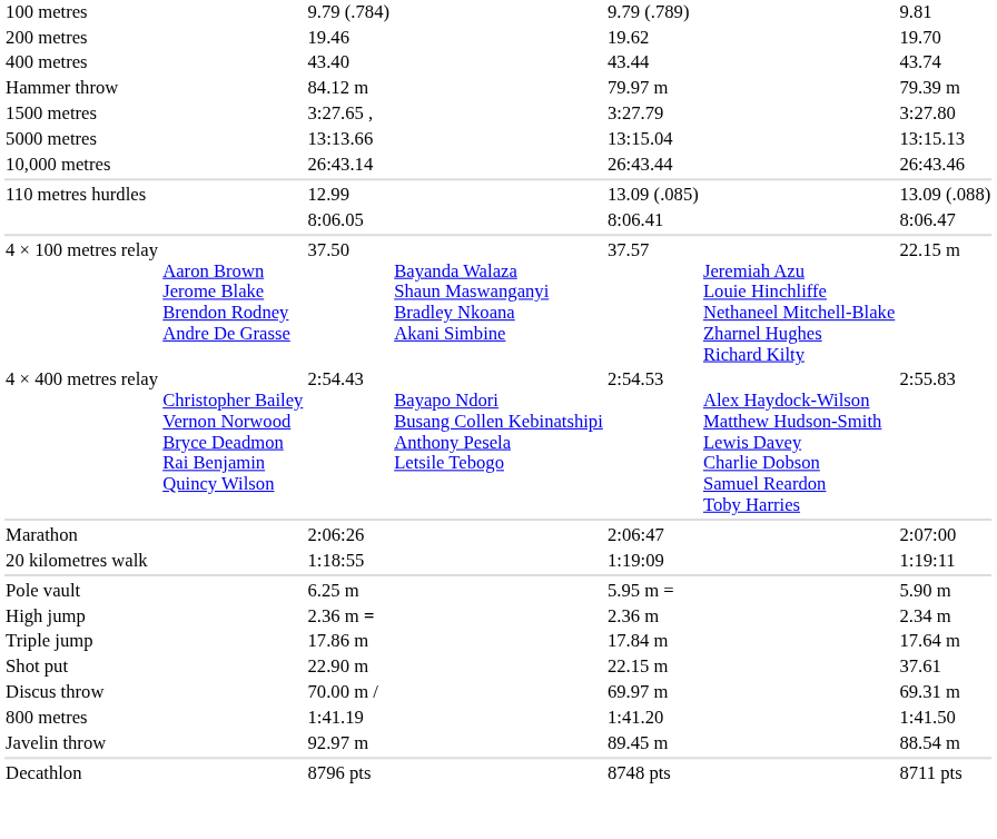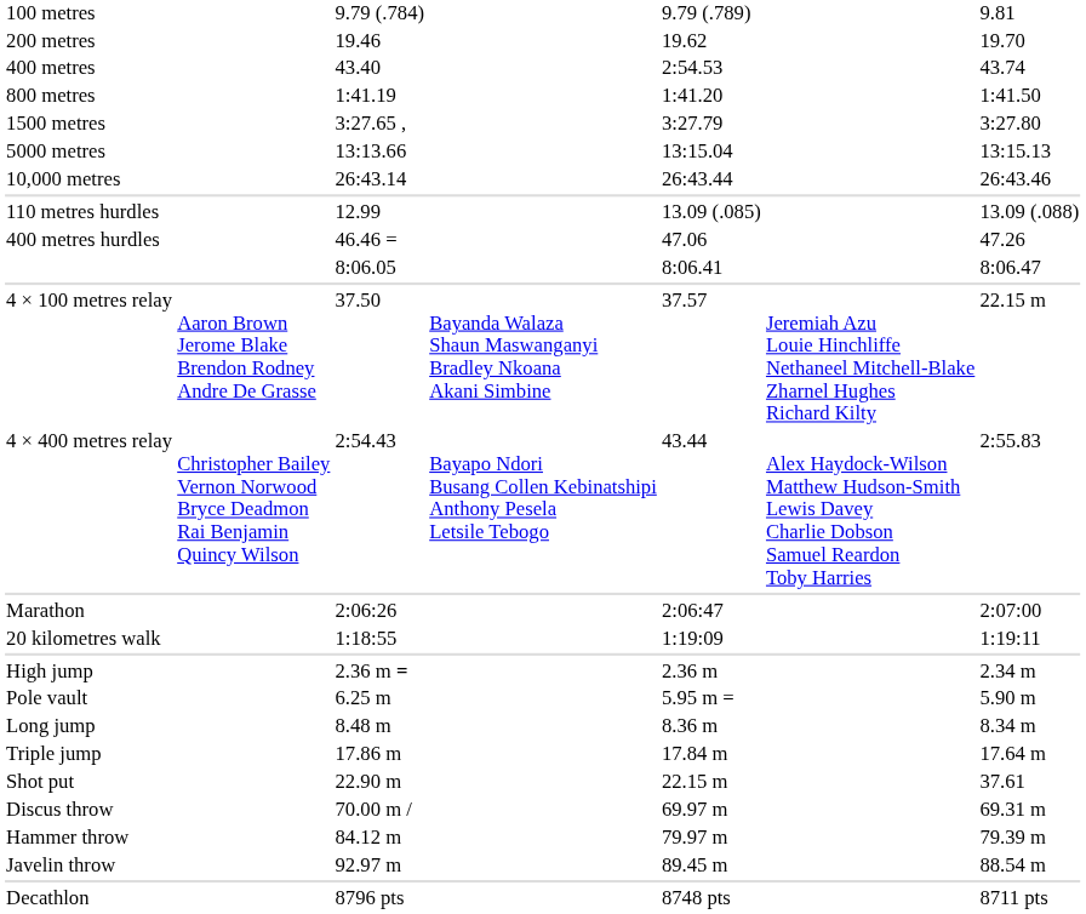43.40 | column 5: 43.44 -> 2:54.53
rows swapped: 1:41.19 <-> 84.12 m
+ row: 400 metres hurdles | 46.46 = | 47.06 | 47.26
2:54.43 | column 5: 2:54.53 -> 43.44
rows swapped: 2.36 m = <-> 6.25 m
+ row: Long jump | 8.48 m | 8.36 m | 8.34 m
